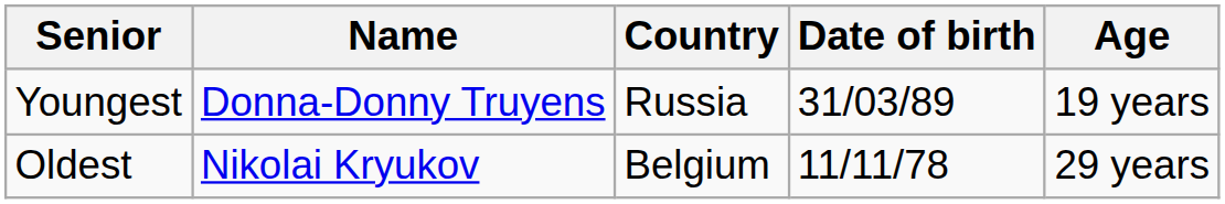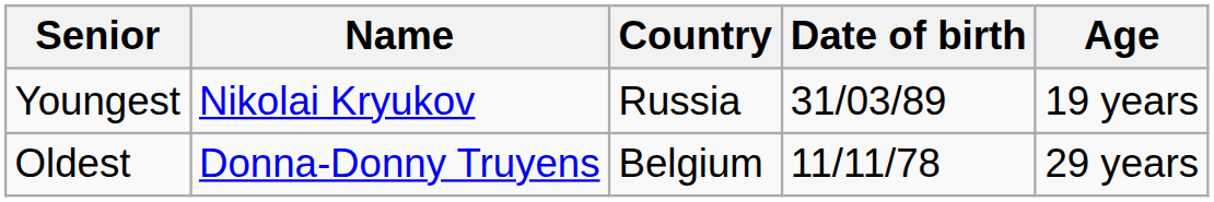Youngest | Name: Donna-Donny Truyens -> Nikolai Kryukov
Oldest | Name: Nikolai Kryukov -> Donna-Donny Truyens
